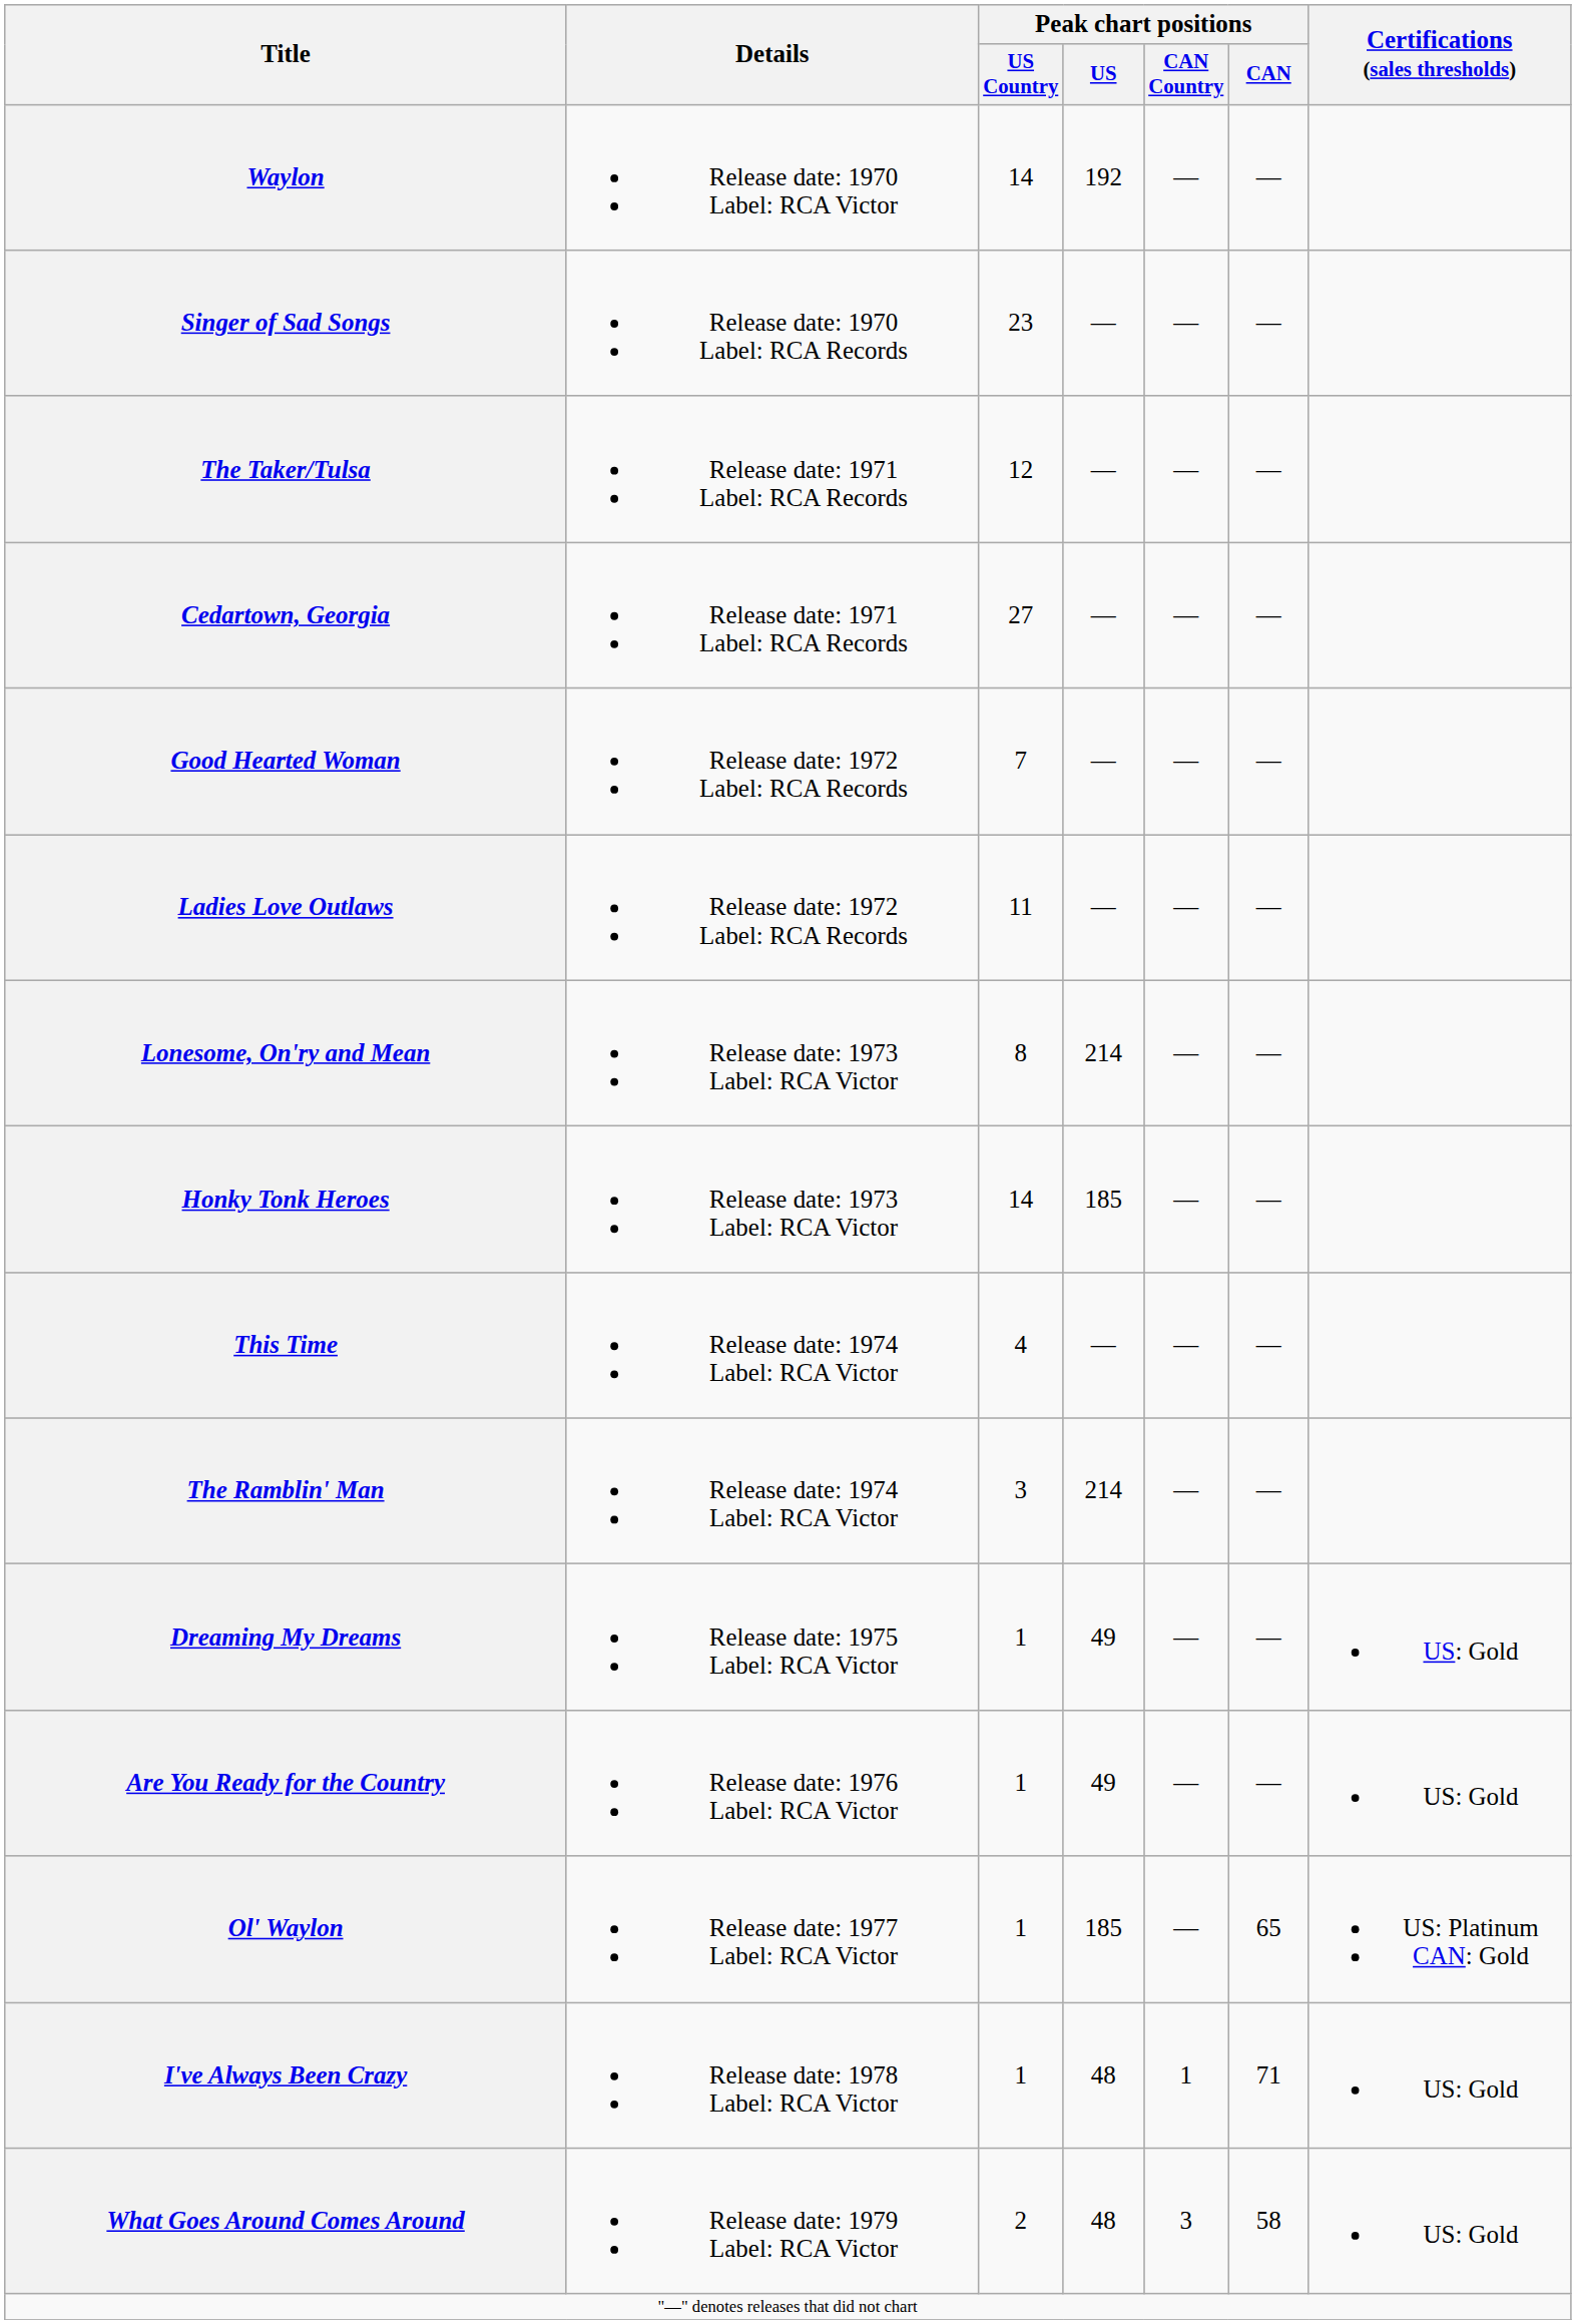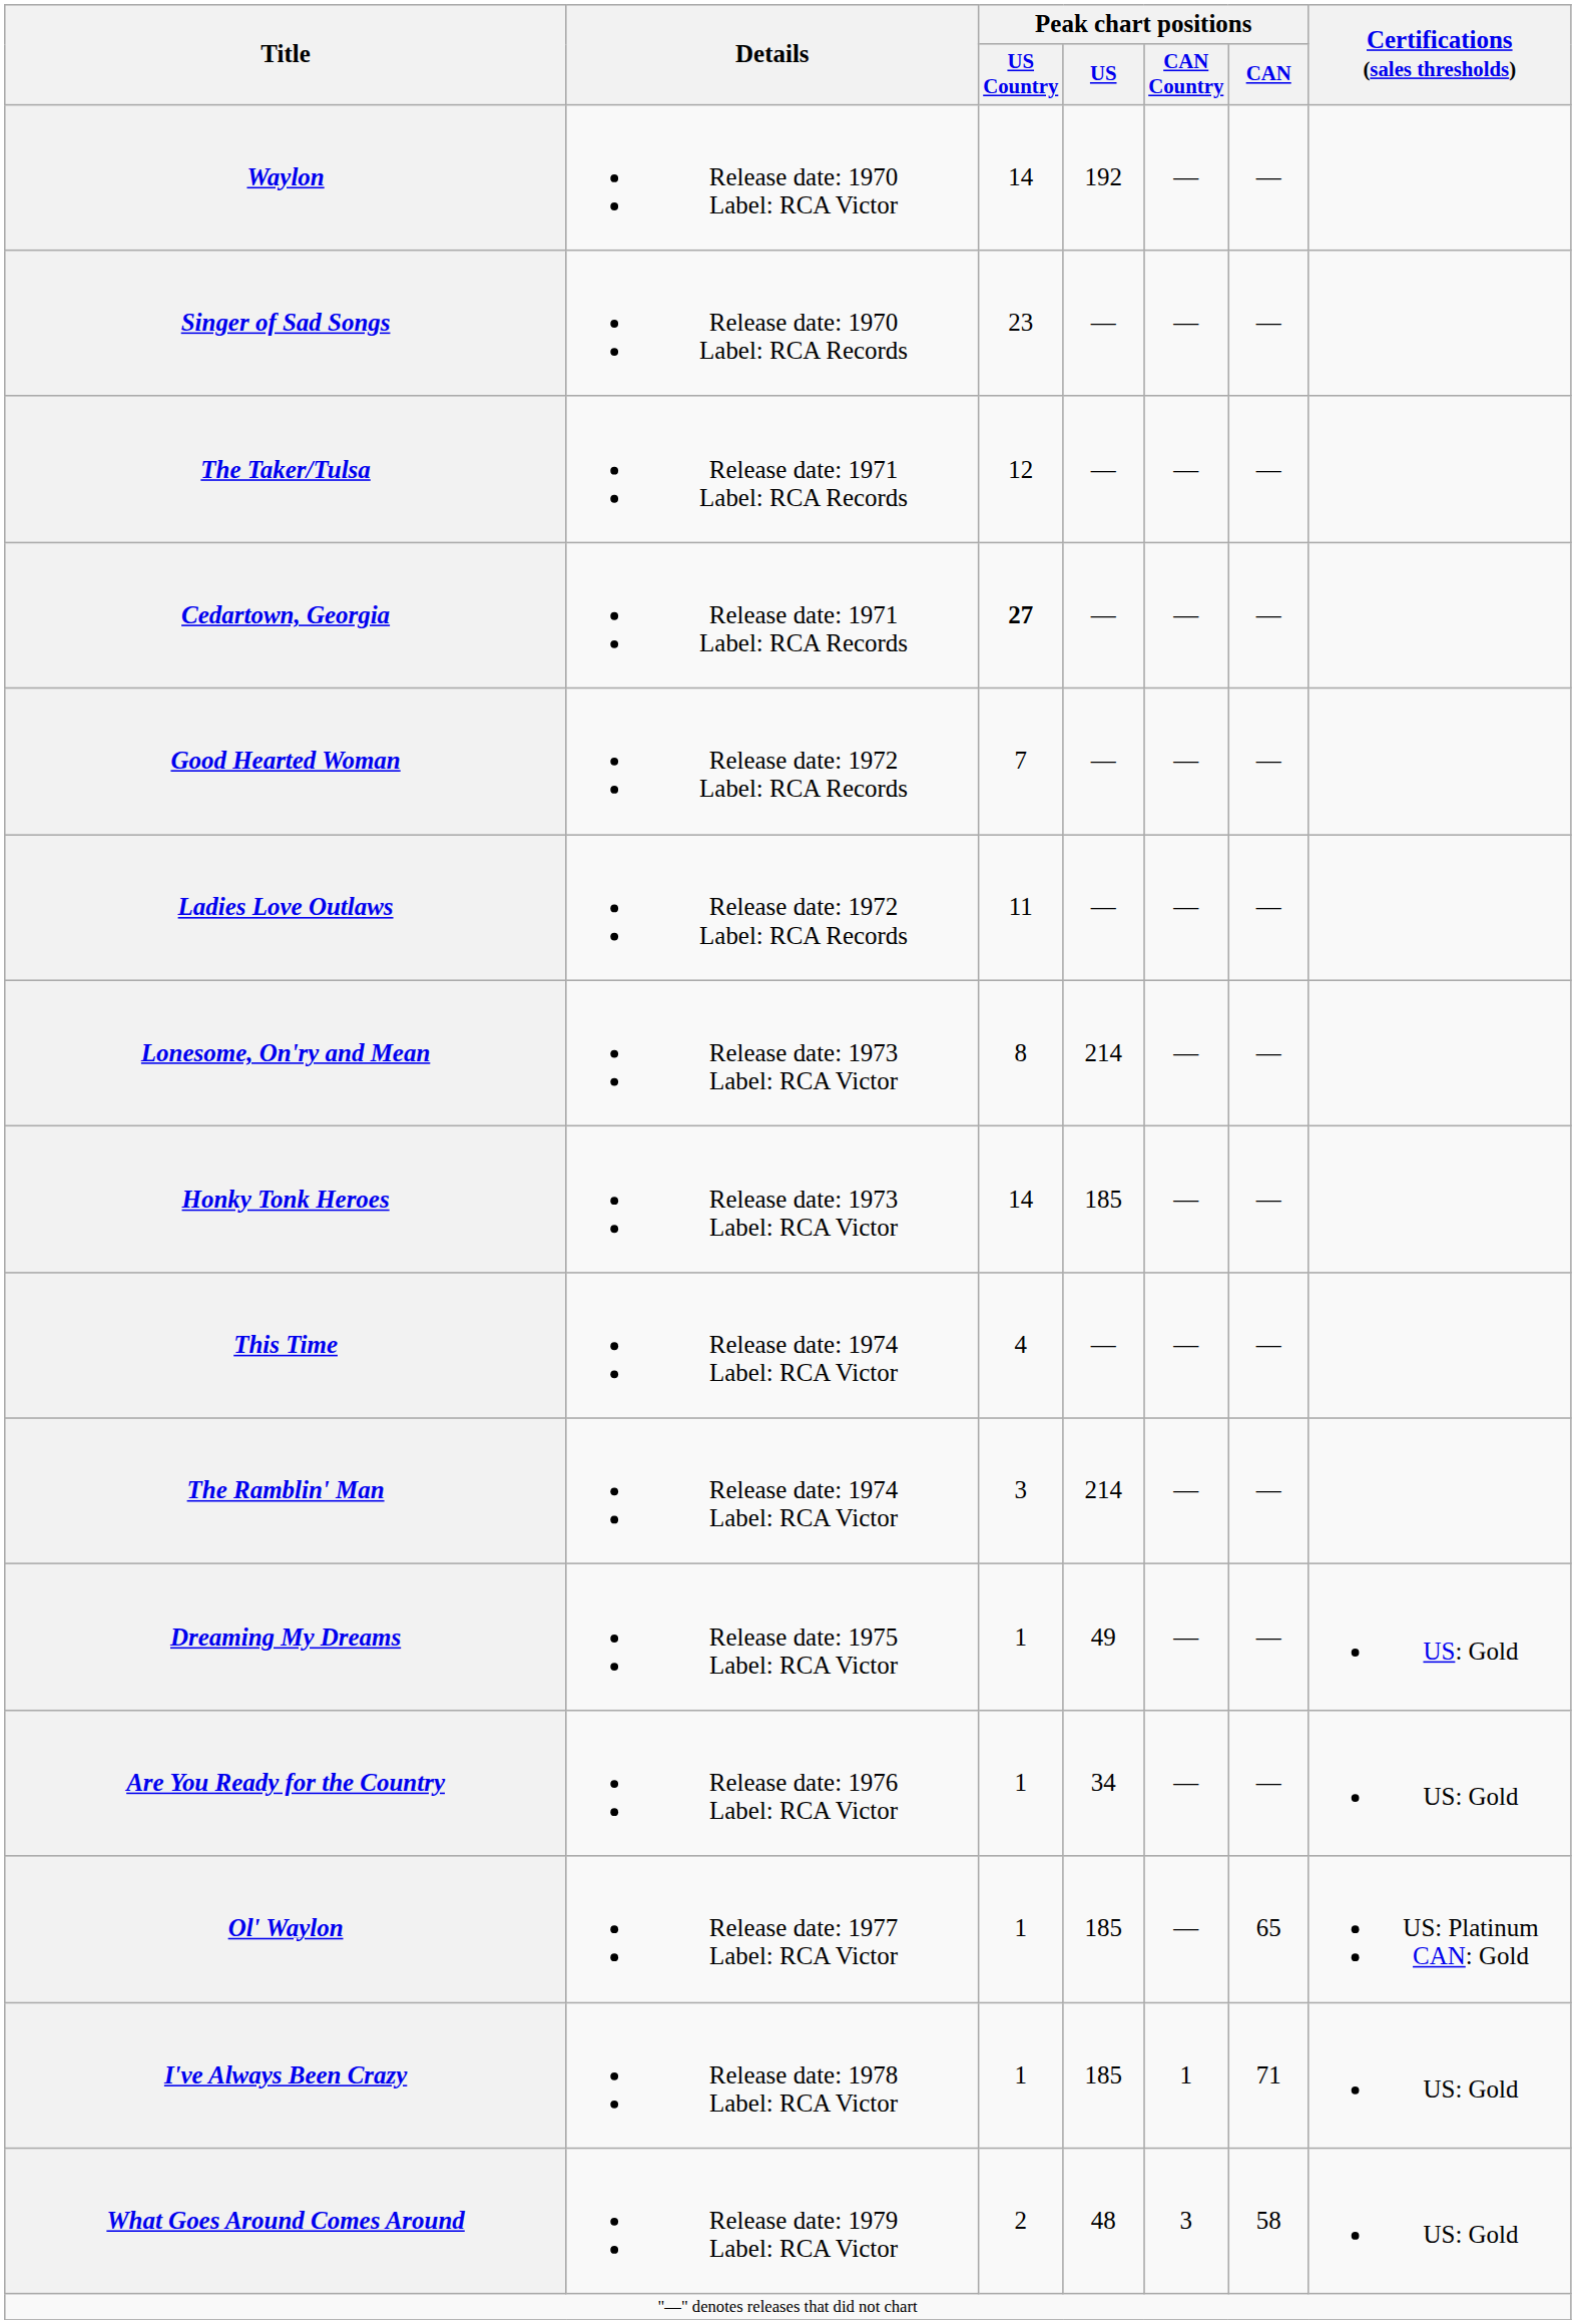Cedartown, Georgia | Peak chart positions / US Country: normal -> bold
Are You Ready for the Country | Peak chart positions / US: 49 -> 34
I've Always Been Crazy | Peak chart positions / US: 48 -> 185
